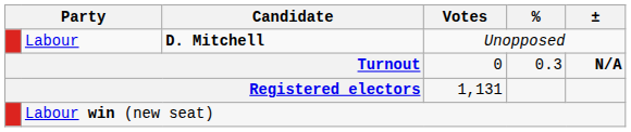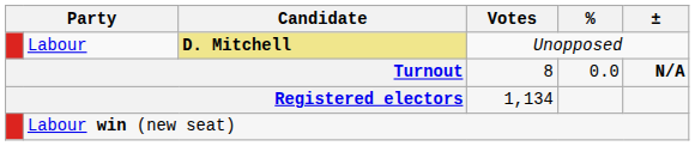Labour | Candidate: no background -> khaki background
Turnout | Votes: 0 -> 8
Turnout | %: 0.3 -> 0.0
Registered electors | Votes: 1,131 -> 1,134
